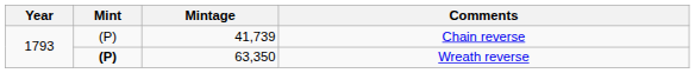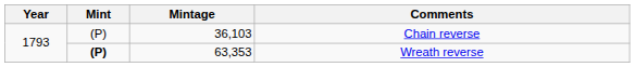Chain reverse | Mintage: 41,739 -> 36,103
Wreath reverse | Mintage: 63,350 -> 63,353
